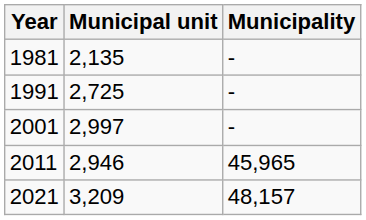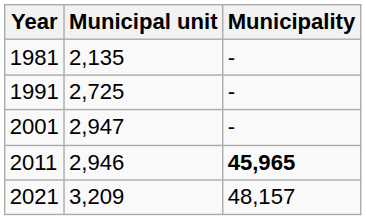2001 | Municipal unit: 2,997 -> 2,947
2011 | Municipality: normal -> bold
